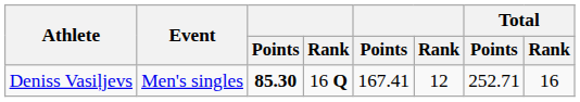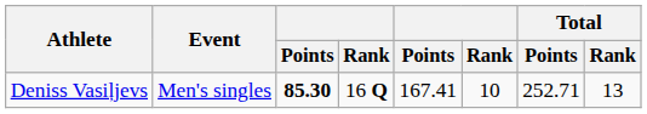Deniss Vasiļjevs | column 6: 12 -> 10
Deniss Vasiļjevs | Total / Rank: 16 -> 13
